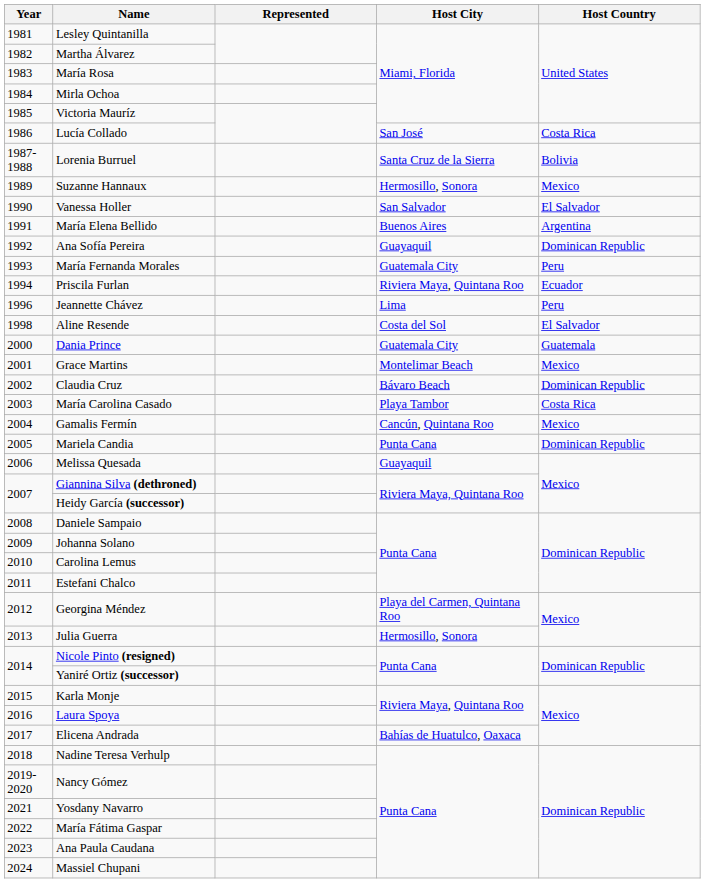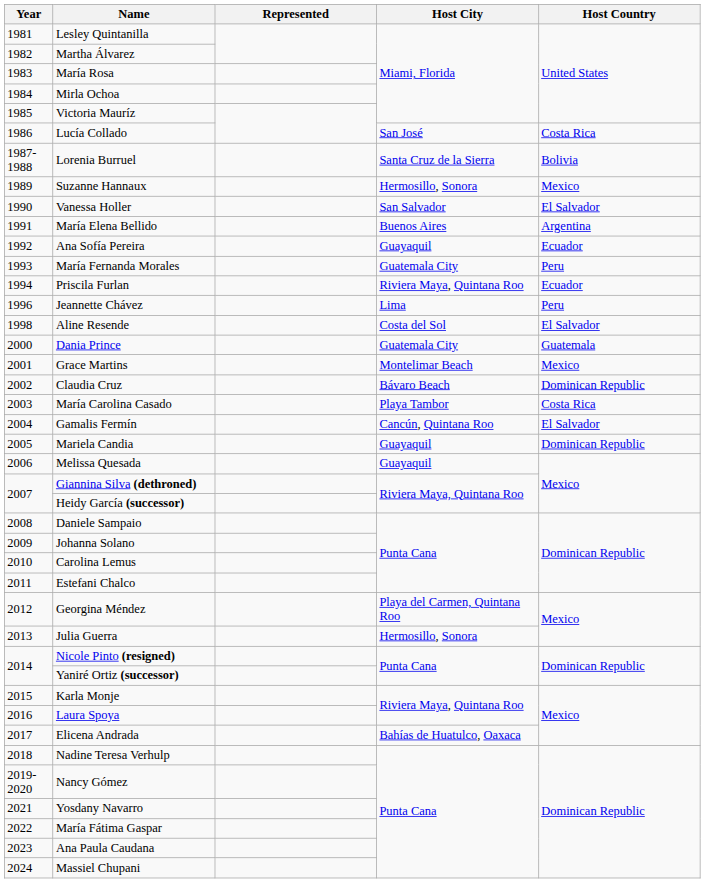Ana Sofía Pereira | Host Country: Dominican Republic -> Ecuador
Gamalis Fermín | Host Country: Mexico -> El Salvador
Mariela Candia | Host City: Punta Cana -> Guayaquil
